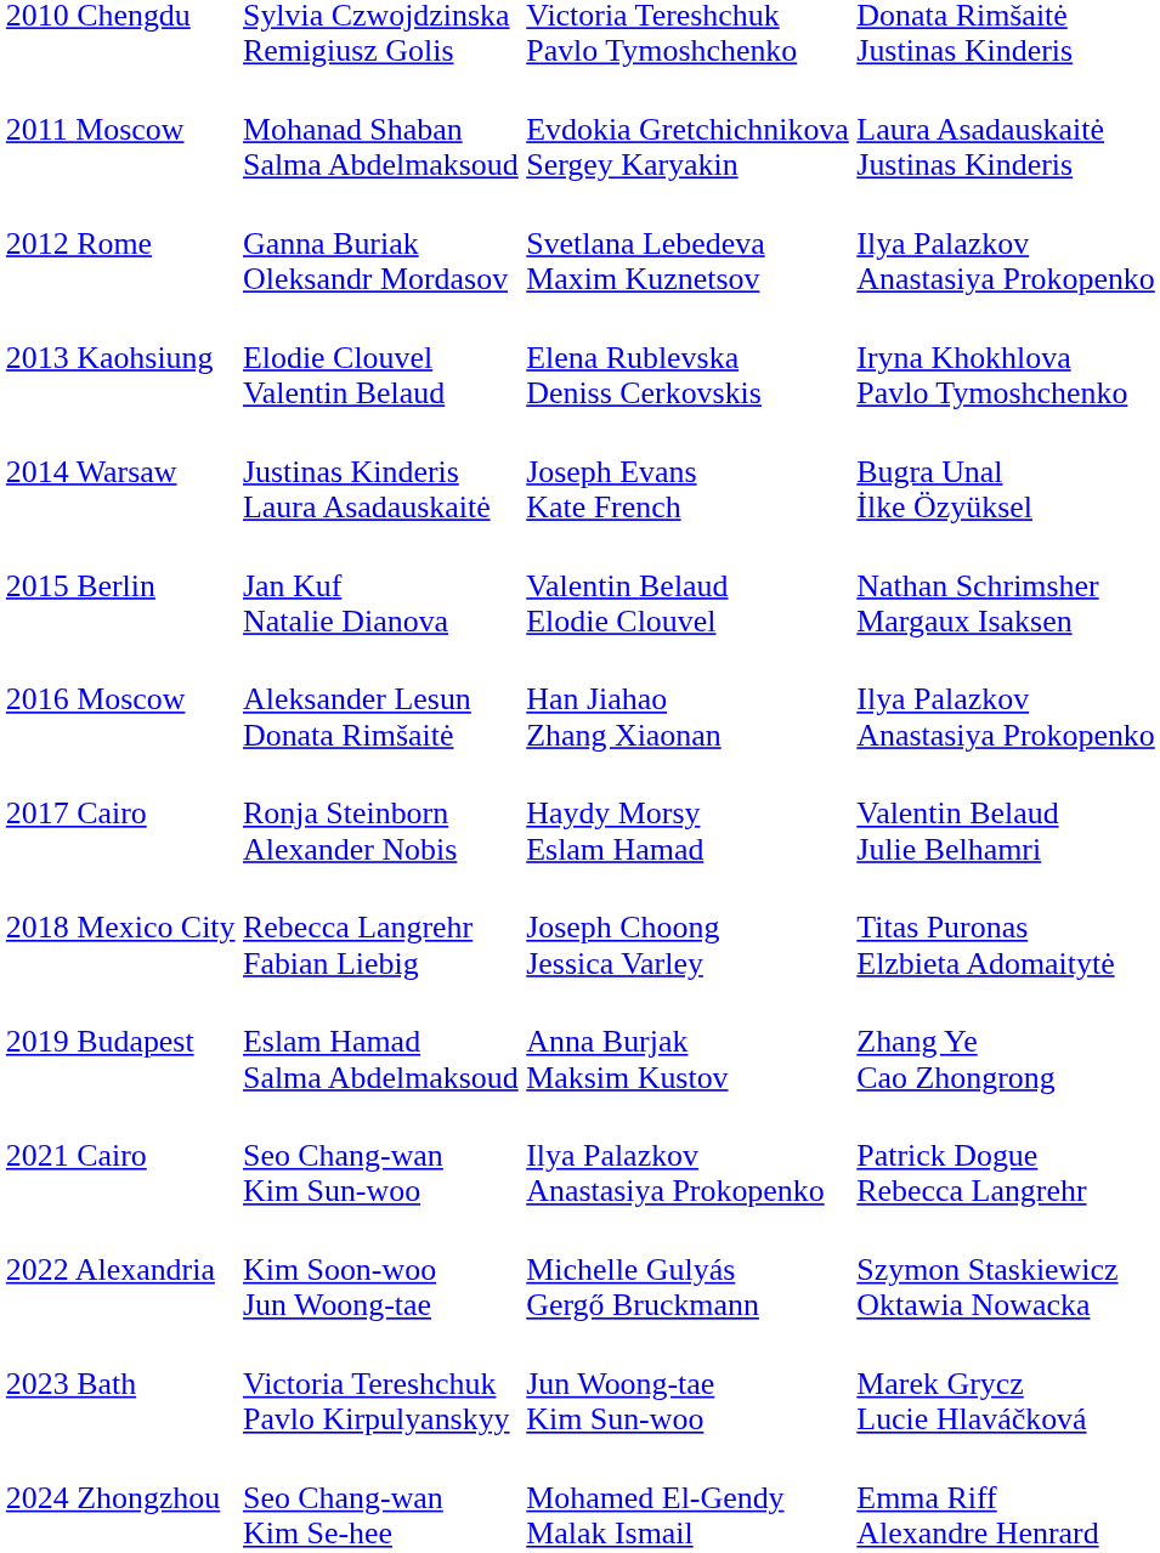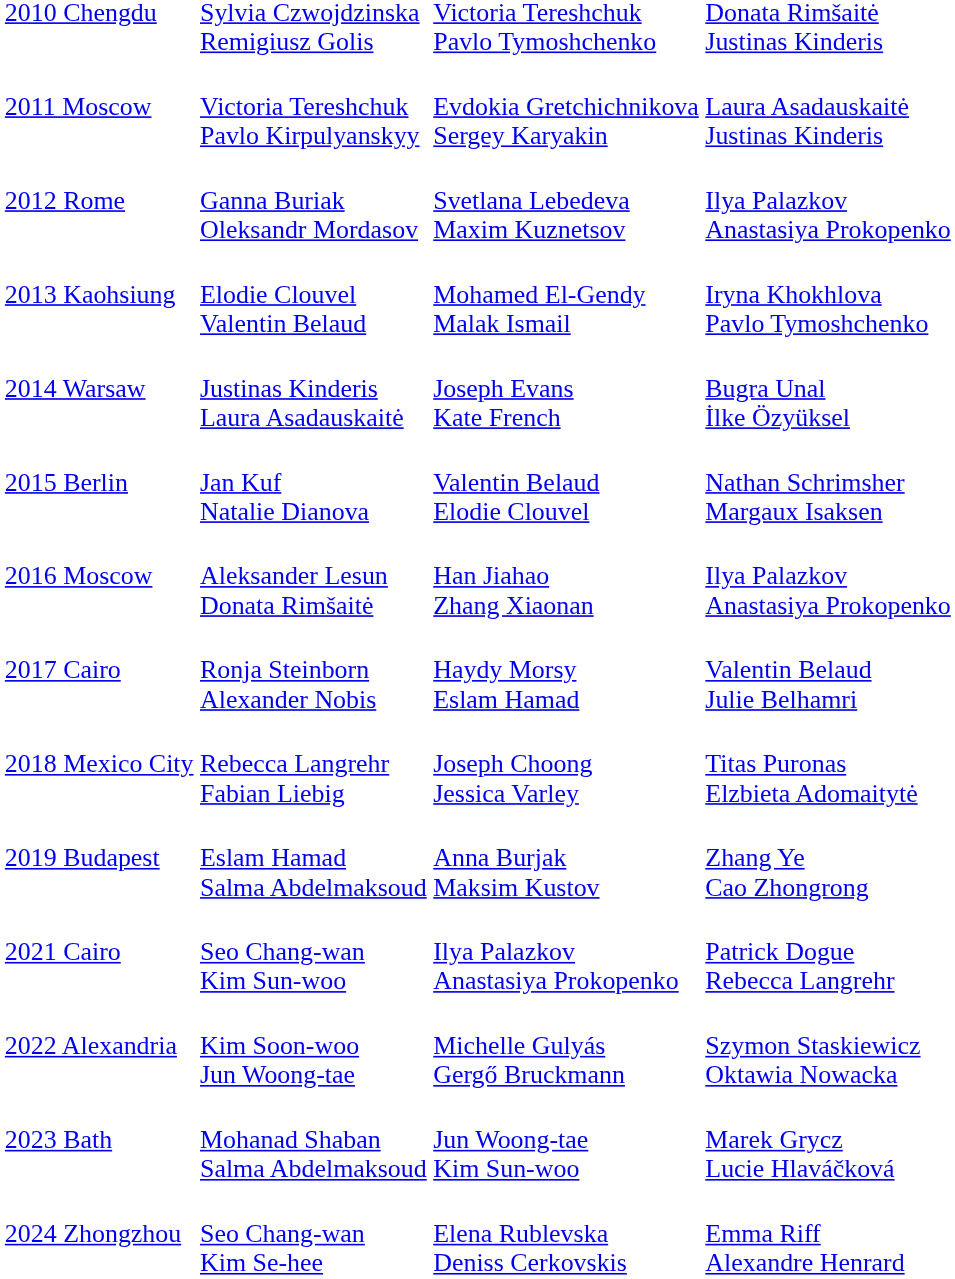2011 Moscow | column 2: Mohanad Shaban Salma Abdelmaksoud -> Victoria Tereshchuk Pavlo Kirpulyanskyy
2013 Kaohsiung | column 3: Elena Rublevska Deniss Cerkovskis -> Mohamed El-Gendy Malak Ismail
2023 Bath | column 2: Victoria Tereshchuk Pavlo Kirpulyanskyy -> Mohanad Shaban Salma Abdelmaksoud
2024 Zhongzhou | column 3: Mohamed El-Gendy Malak Ismail -> Elena Rublevska Deniss Cerkovskis
